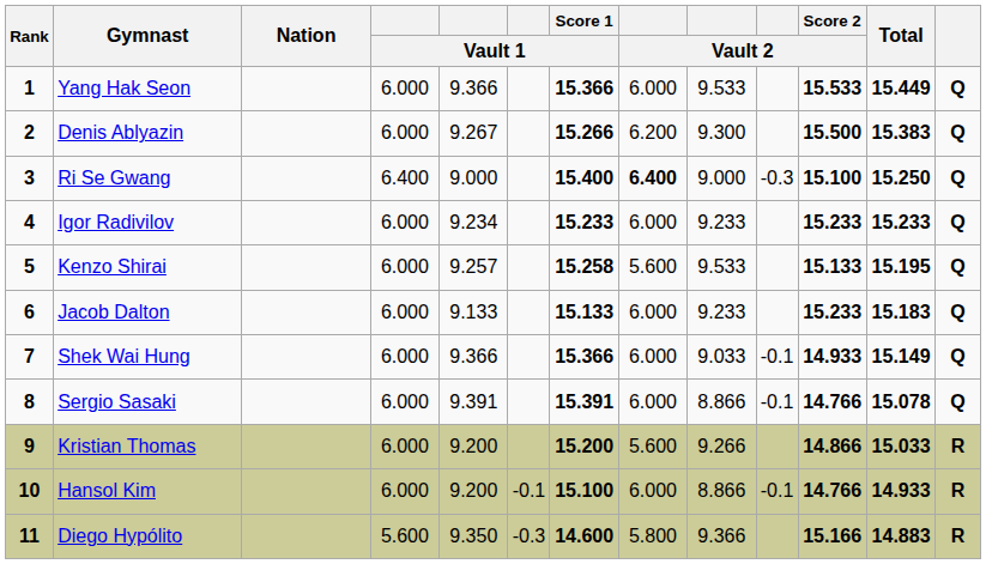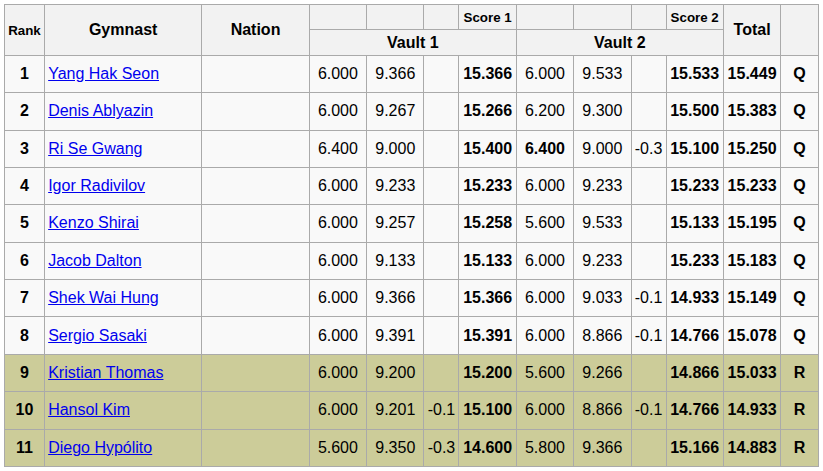Igor Radivilov | column 5: 9.234 -> 9.233
Hansol Kim | column 5: 9.200 -> 9.201
